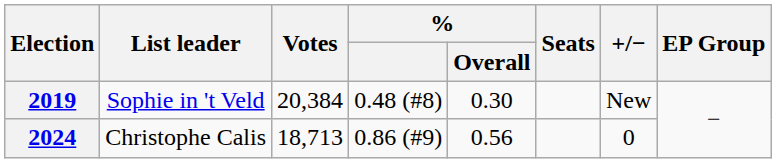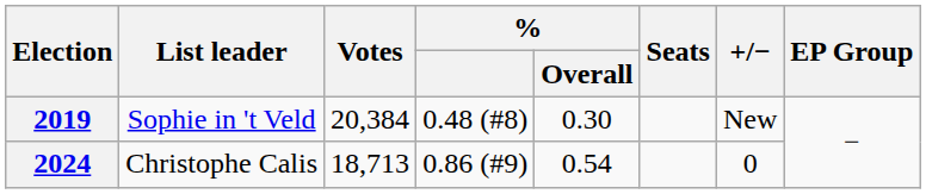2024 | % / Overall: 0.56 -> 0.54
